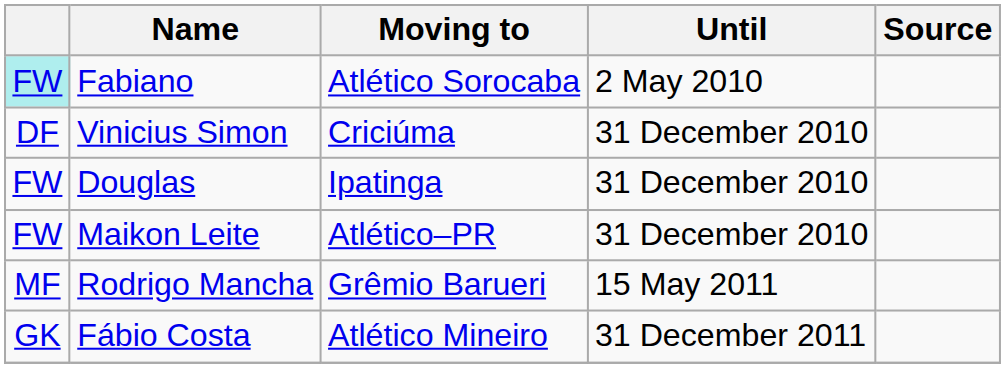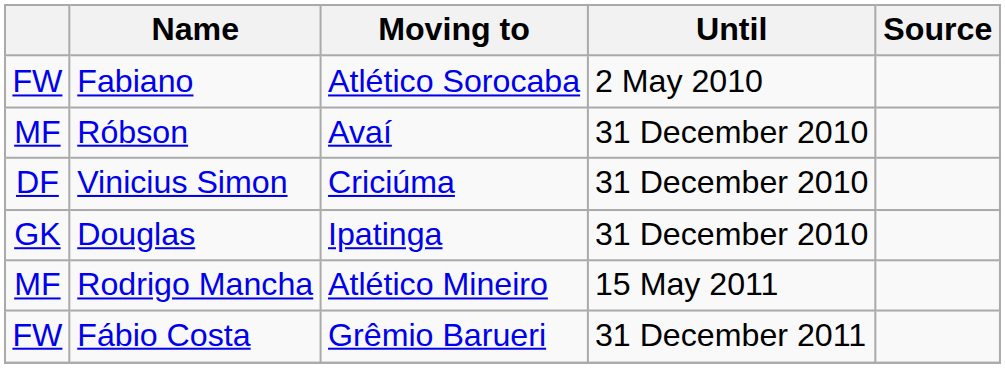Fabiano | column 1: paleturquoise background -> no background
+ row: MF | Róbson | Avaí | 31 December 2010
Douglas | column 1: FW -> GK
- row: FW | Maikon Leite | Atlético–PR | 31 December 2010
Rodrigo Mancha | Moving to: Grêmio Barueri -> Atlético Mineiro
Fábio Costa | column 1: GK -> FW
Fábio Costa | Moving to: Atlético Mineiro -> Grêmio Barueri
